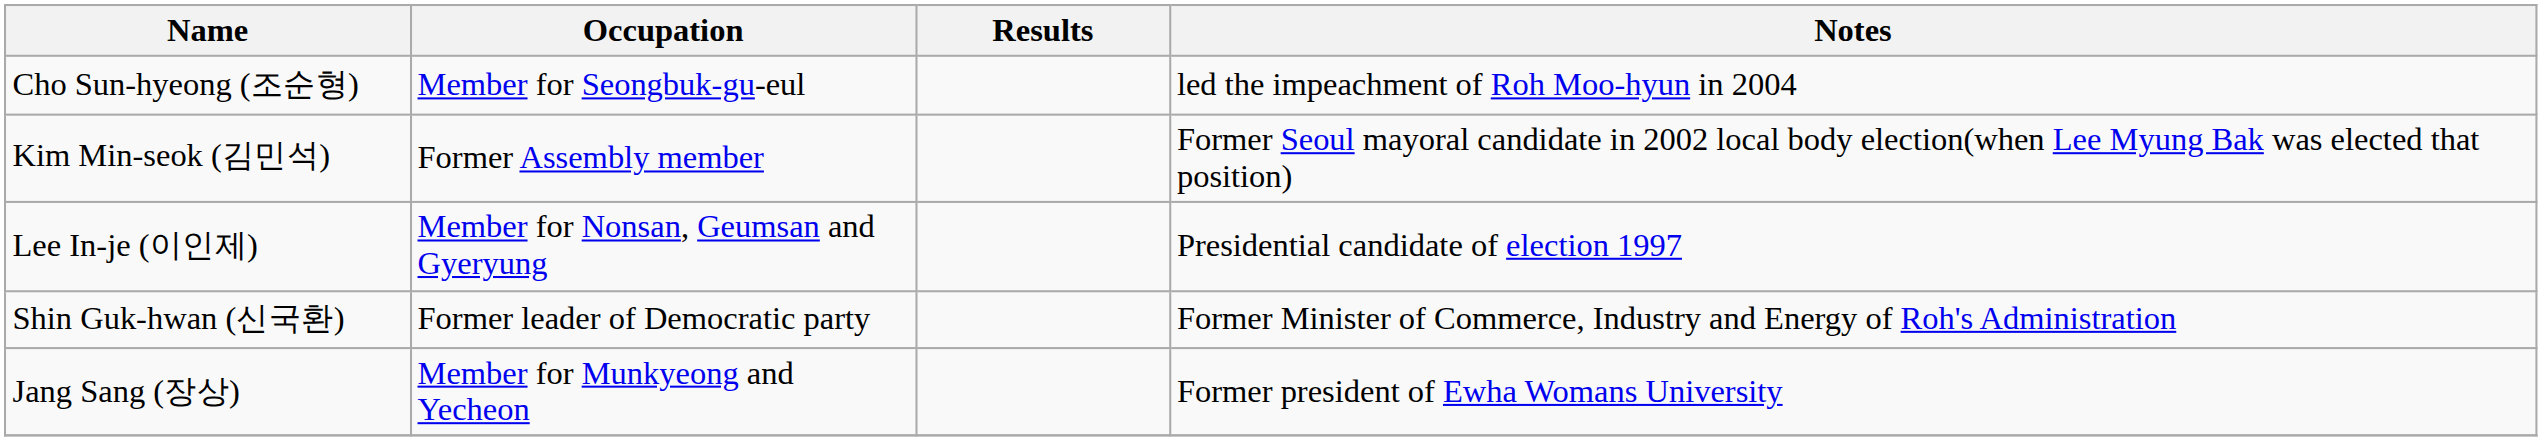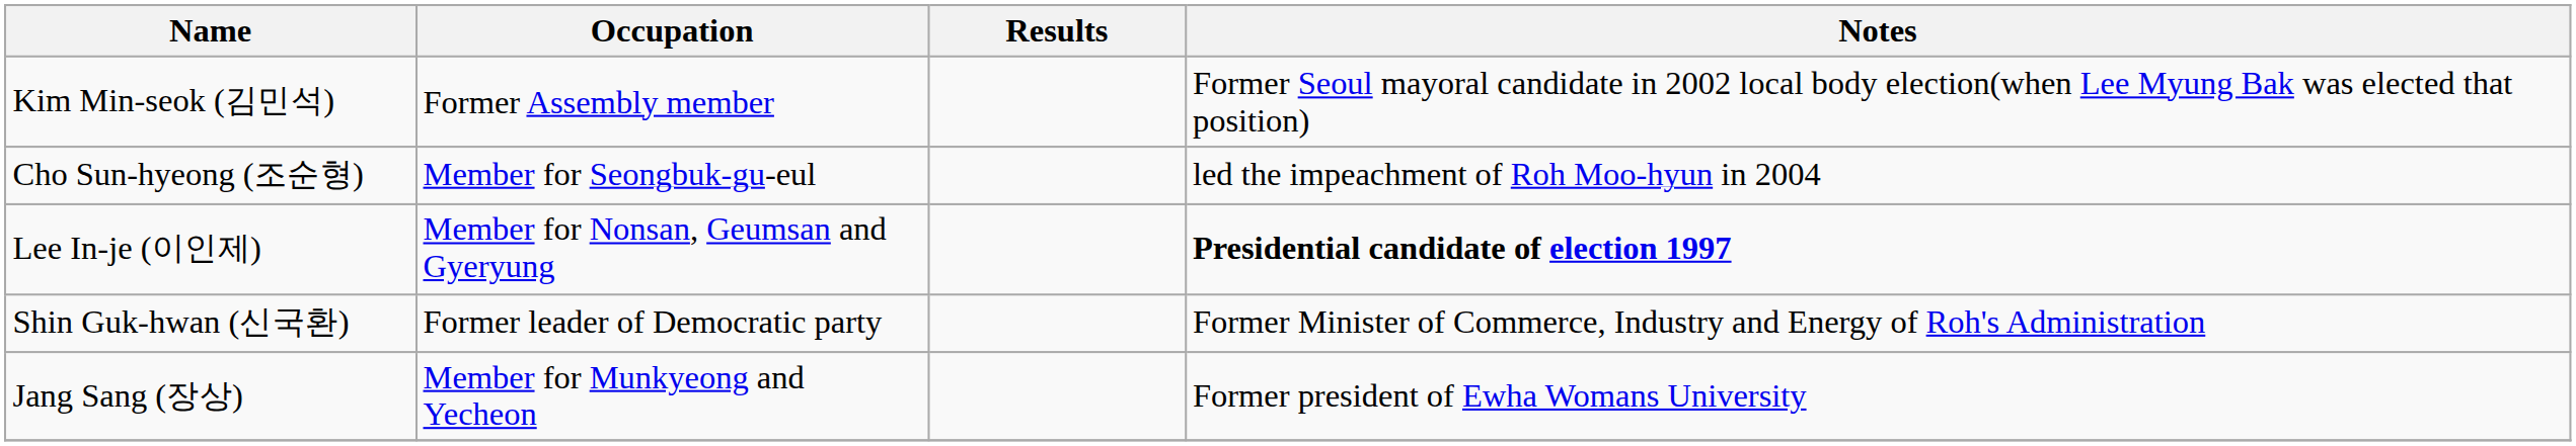rows swapped: Cho Sun-hyeong (조순형) <-> Kim Min-seok (김민석)
Lee In-je (이인제) | Notes: normal -> bold
